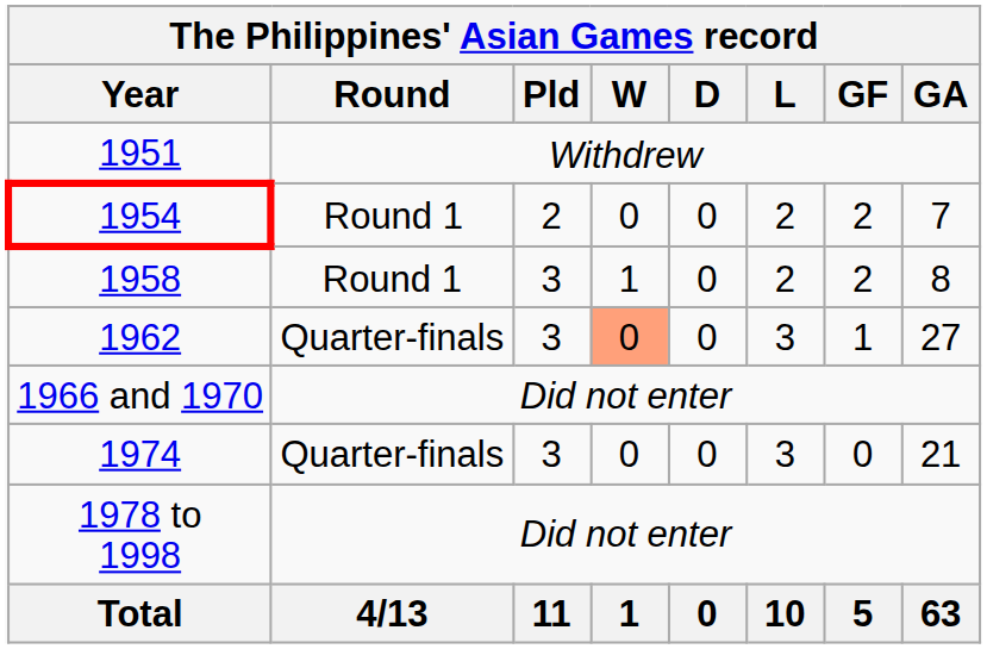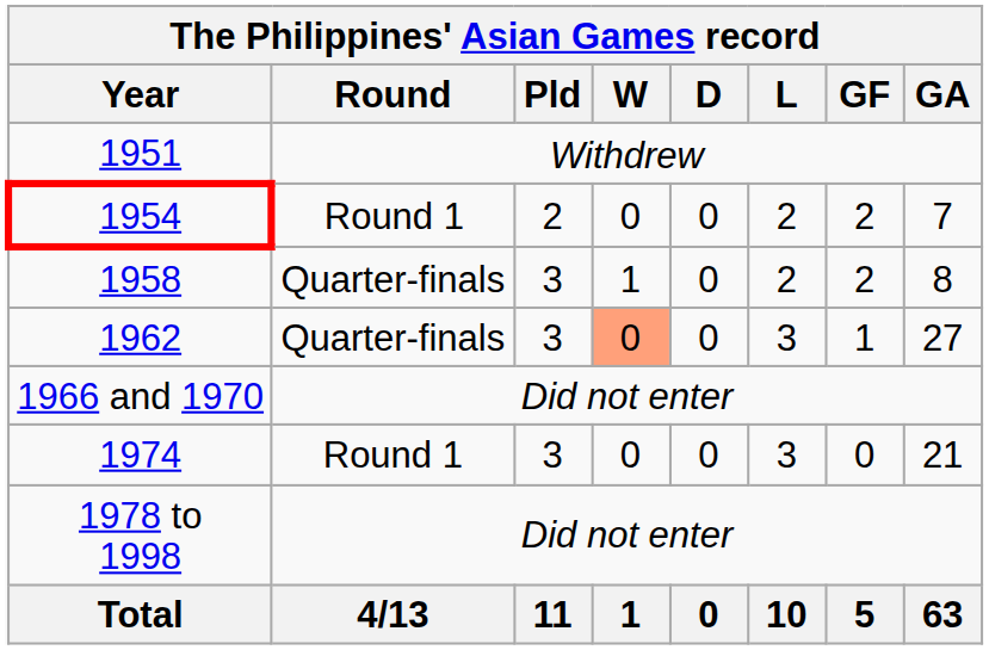1958 | Round: Round 1 -> Quarter-finals
1974 | Round: Quarter-finals -> Round 1
